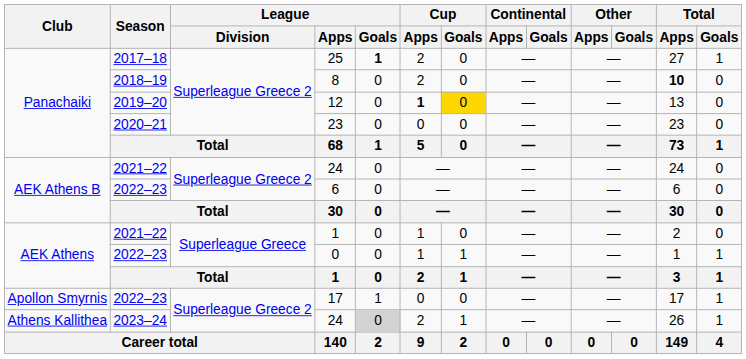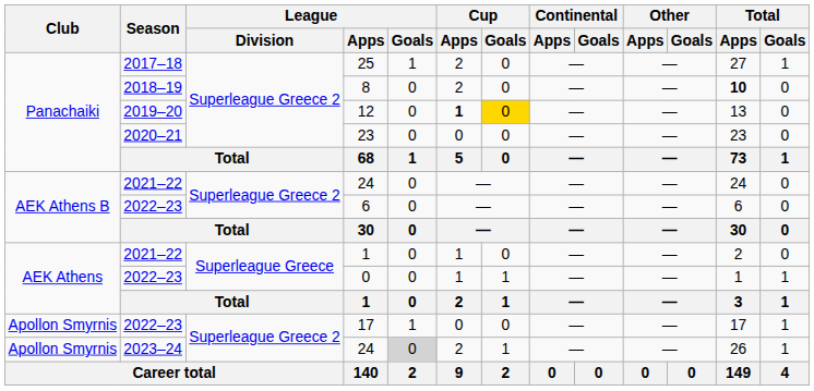25 | League / Goals: bold -> normal
2023–24 / 24 | Club: Athens Kallithea -> Apollon Smyrnis
